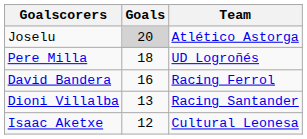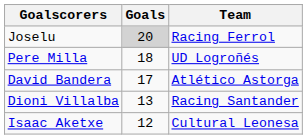Joselu | Team: Atlético Astorga -> Racing Ferrol
David Bandera | Goals: 16 -> 17
David Bandera | Team: Racing Ferrol -> Atlético Astorga
